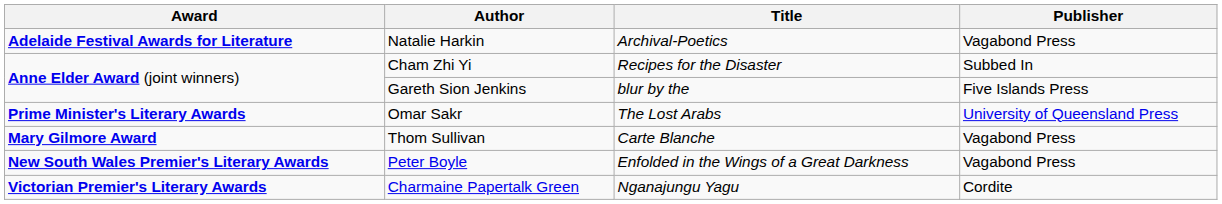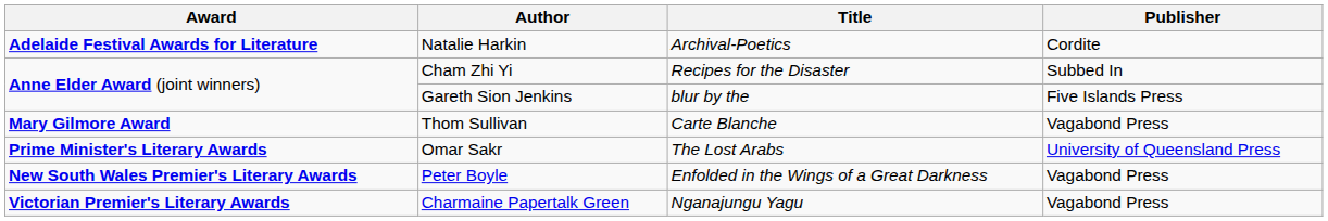Natalie Harkin | Publisher: Vagabond Press -> Cordite
rows swapped: Thom Sullivan <-> Omar Sakr
Charmaine Papertalk Green | Publisher: Cordite -> Vagabond Press
